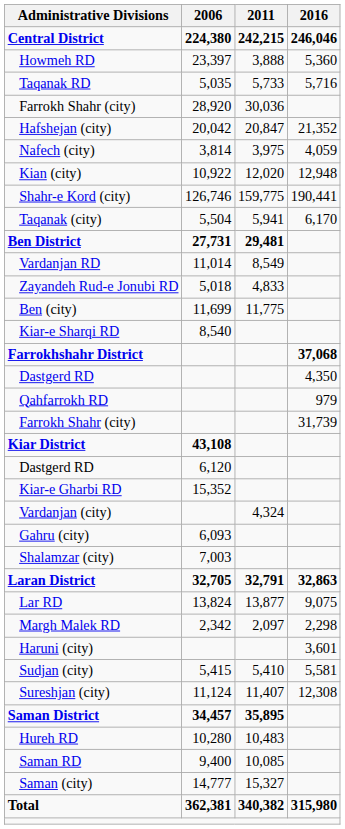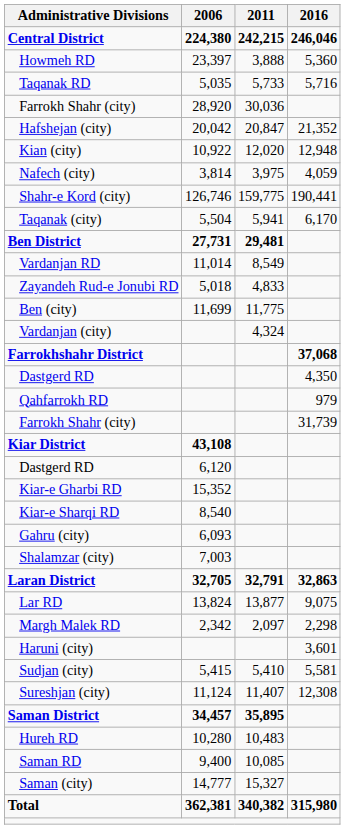rows swapped: Kian (city) <-> Nafech (city)
rows swapped: Vardanjan (city) <-> Kiar-e Sharqi RD
